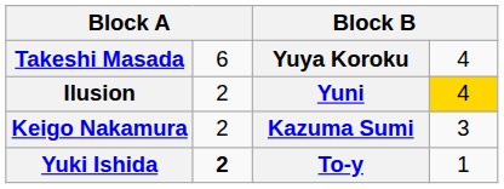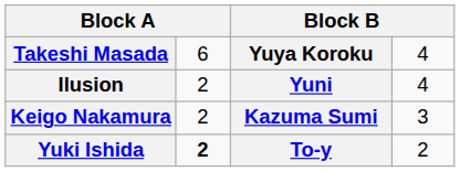Ilusion | column 4: gold background -> no background
Yuki Ishida | column 4: 1 -> 2
